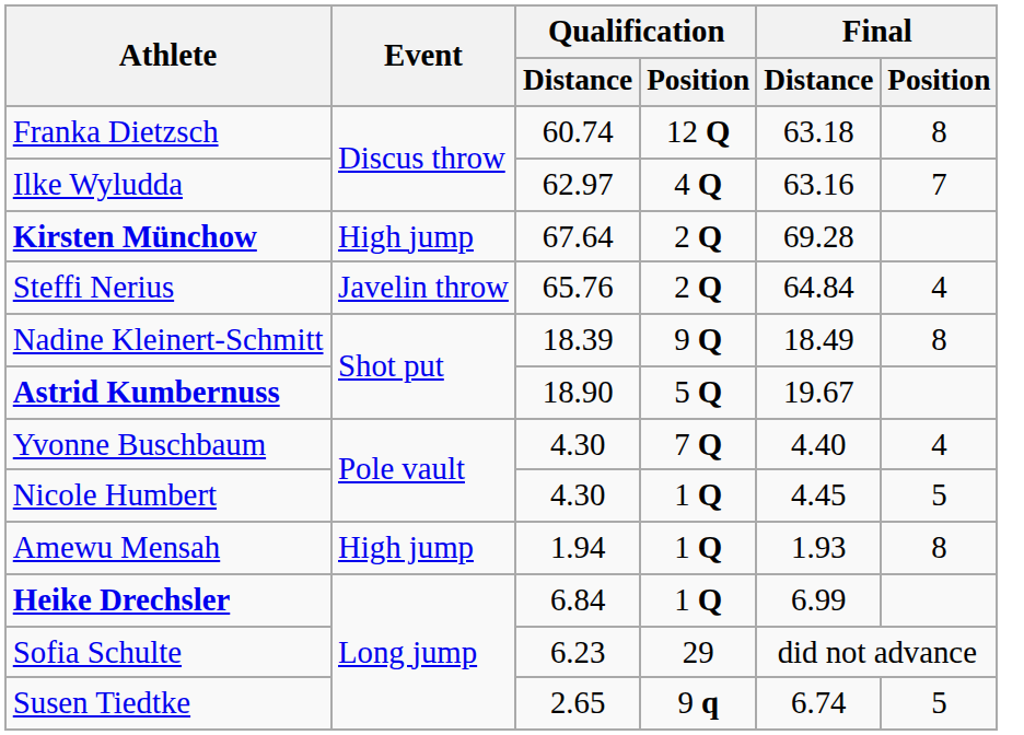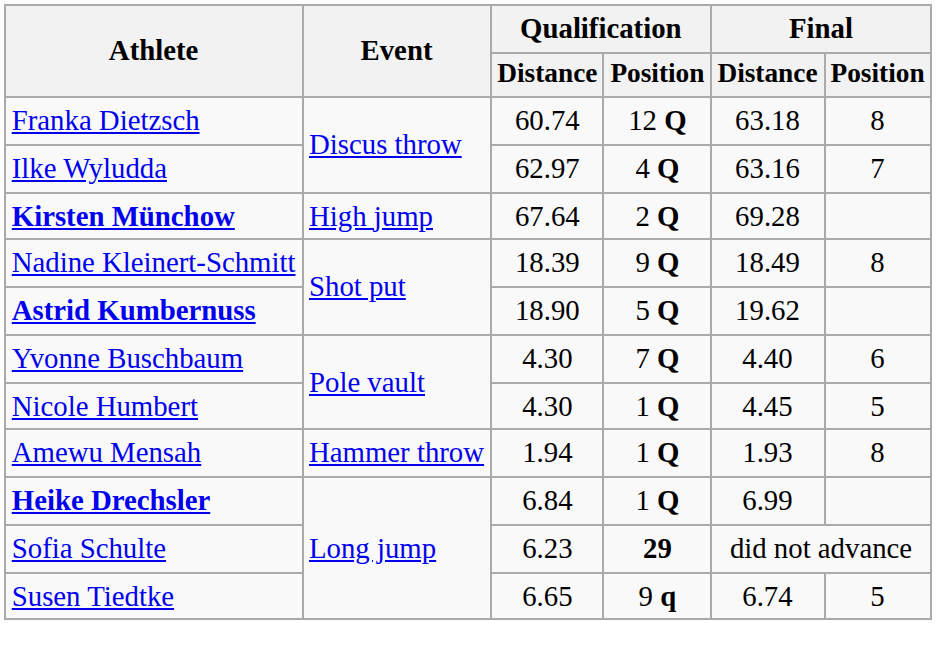- row: Steffi Nerius | Javelin throw | 65.76 | 2 Q | 64.84 | 4
Astrid Kumbernuss | Final / Distance: 19.67 -> 19.62
Yvonne Buschbaum | Final / Position: 4 -> 6
Amewu Mensah | Event: High jump -> Hammer throw
Sofia Schulte | Qualification / Position: normal -> bold
Susen Tiedtke | Qualification / Distance: 2.65 -> 6.65
